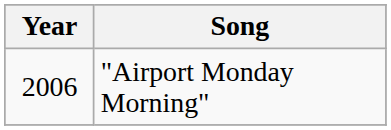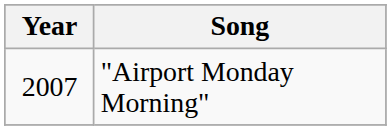"Airport Monday Morning" | Year: 2006 -> 2007
